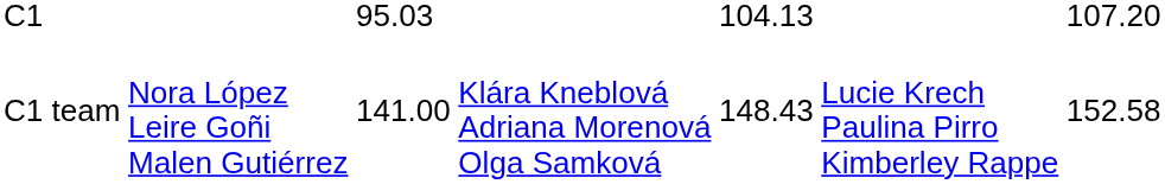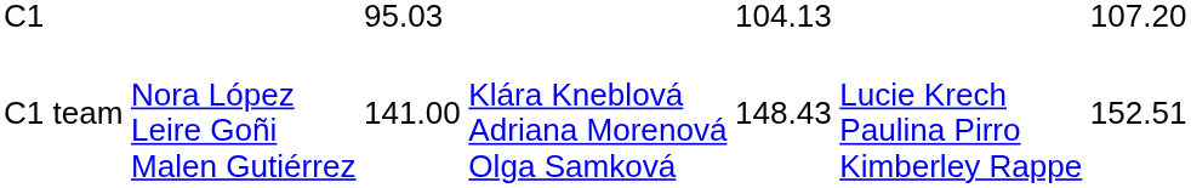C1 team | column 7: 152.58 -> 152.51
